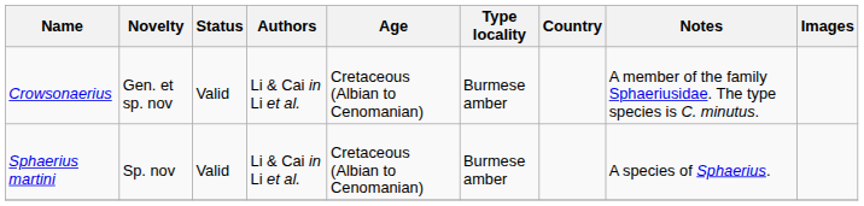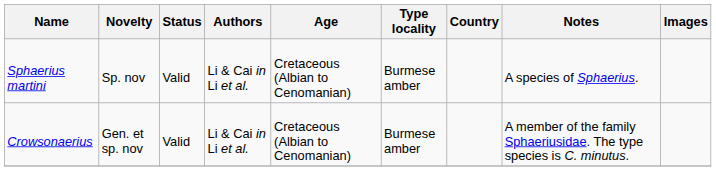rows swapped: Crowsonaerius <-> Sphaerius martini
